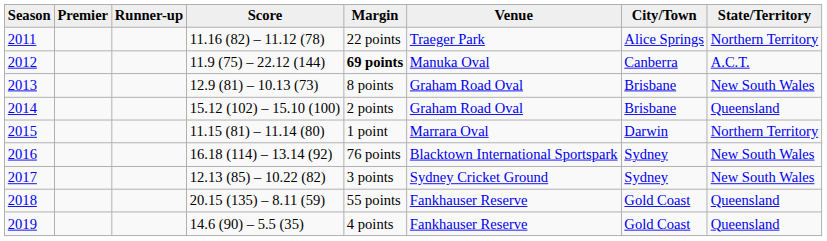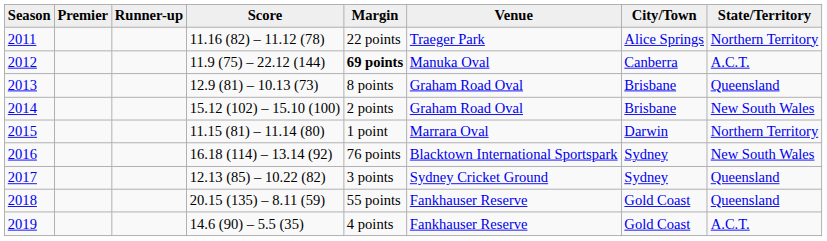2013 | State/Territory: New South Wales -> Queensland
2014 | State/Territory: Queensland -> New South Wales
2017 | State/Territory: New South Wales -> Queensland
2019 | State/Territory: Queensland -> A.C.T.
